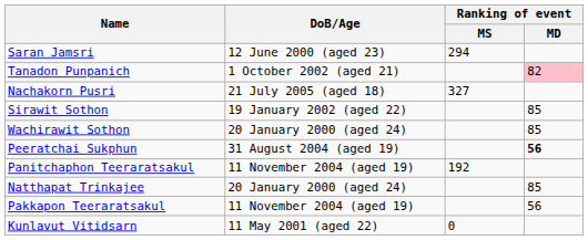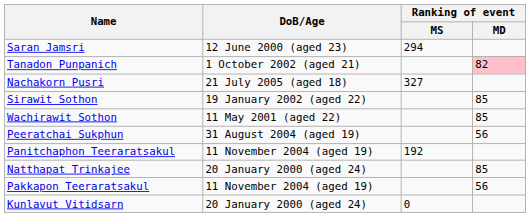Wachirawit Sothon | DoB/Age: 20 January 2000 (aged 24) -> 11 May 2001 (aged 22)
Peeratchai Sukphun | Ranking of event / MD: bold -> normal
Kunlavut Vitidsarn | DoB/Age: 11 May 2001 (aged 22) -> 20 January 2000 (aged 24)
